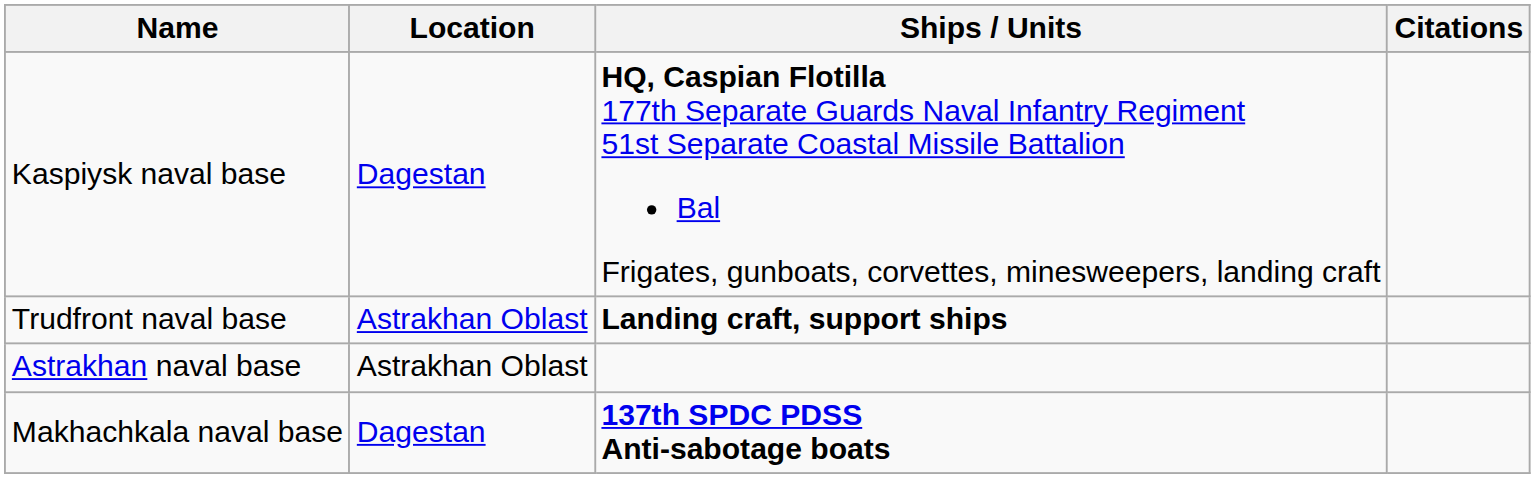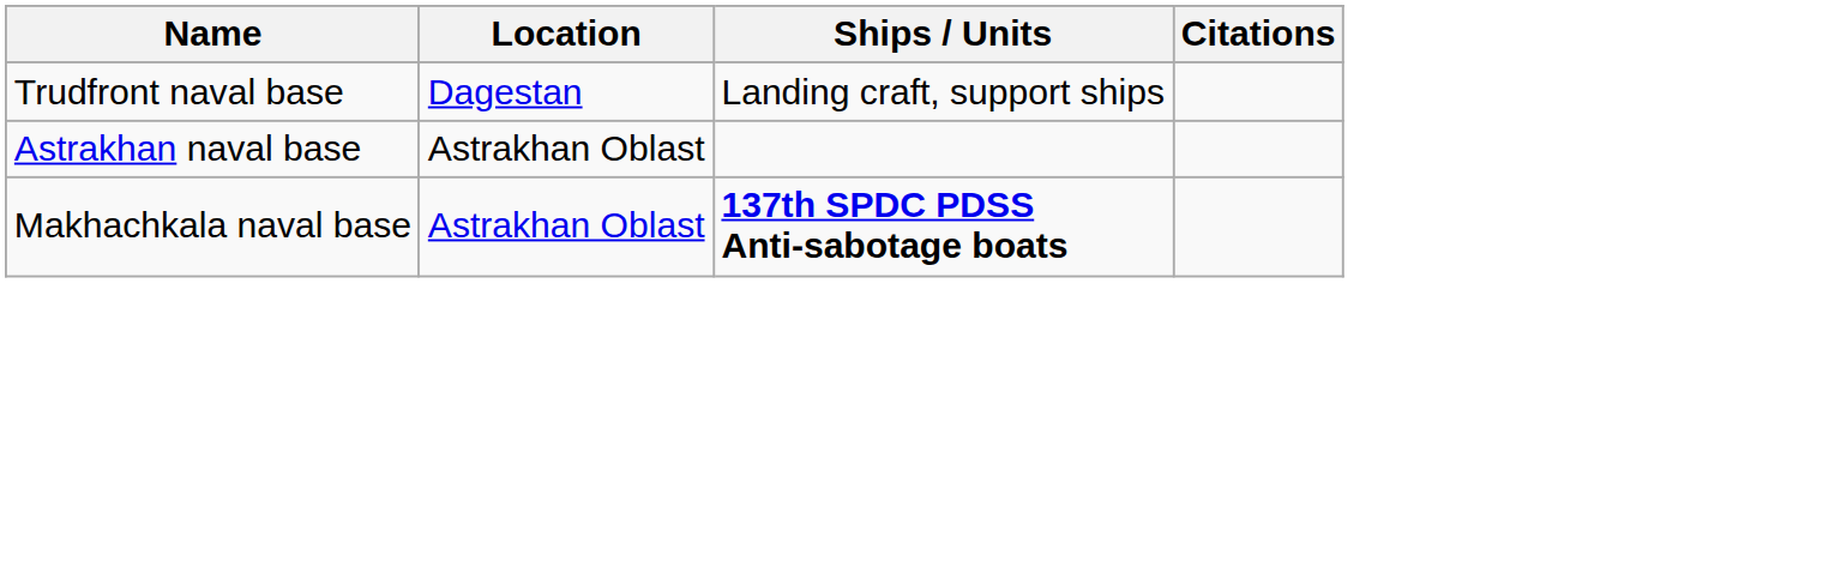- row: Kaspiysk naval base | Dagestan | HQ, Caspian Flotilla 177th Separate Guards Naval Infantry Regiment 51st Separate Coastal Missile Battalion Bal Frigates, gunboats, corvettes, minesweepers, landing craft
Trudfront naval base | Location: Astrakhan Oblast -> Dagestan
Trudfront naval base | Ships / Units: bold -> normal
Makhachkala naval base | Location: Dagestan -> Astrakhan Oblast
